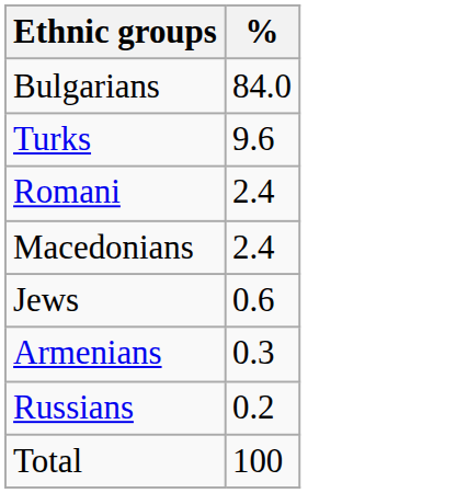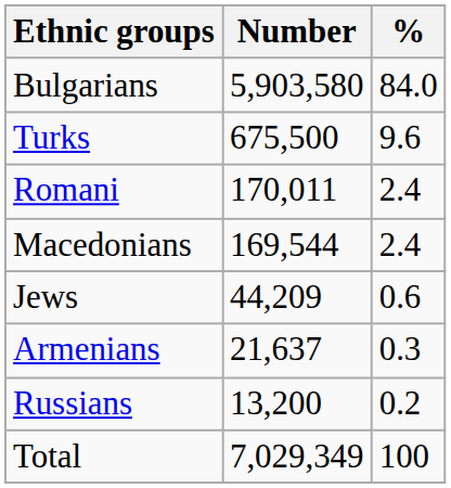+ column: Number | 5,903,580 | 675,500 | 170,011 | 169,544 | 44,209 | 21,637 | 13,200 | 7,029,349
